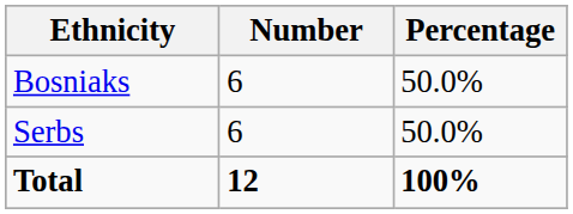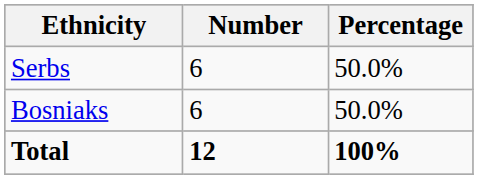rows swapped: Bosniaks <-> Serbs
